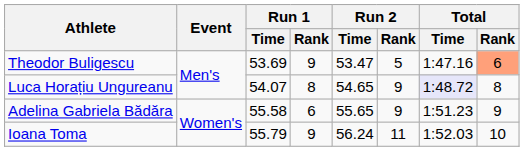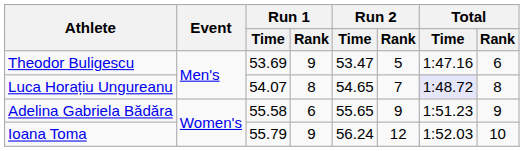Theodor Buligescu | Total / Rank: lightsalmon background -> no background
Luca Horațiu Ungureanu | Run 2 / Rank: 9 -> 7
Ioana Toma | Run 2 / Rank: 11 -> 12
